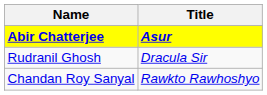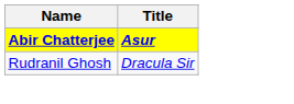- row: Chandan Roy Sanyal | Rawkto Rawhoshyo
